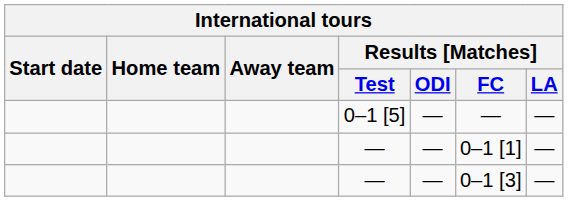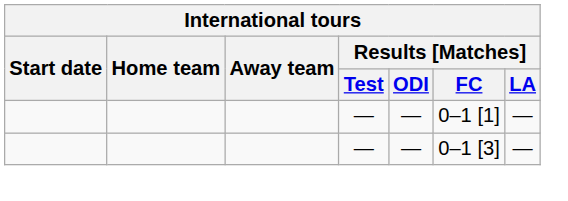- row: 0–1 [5] | — | — | —
